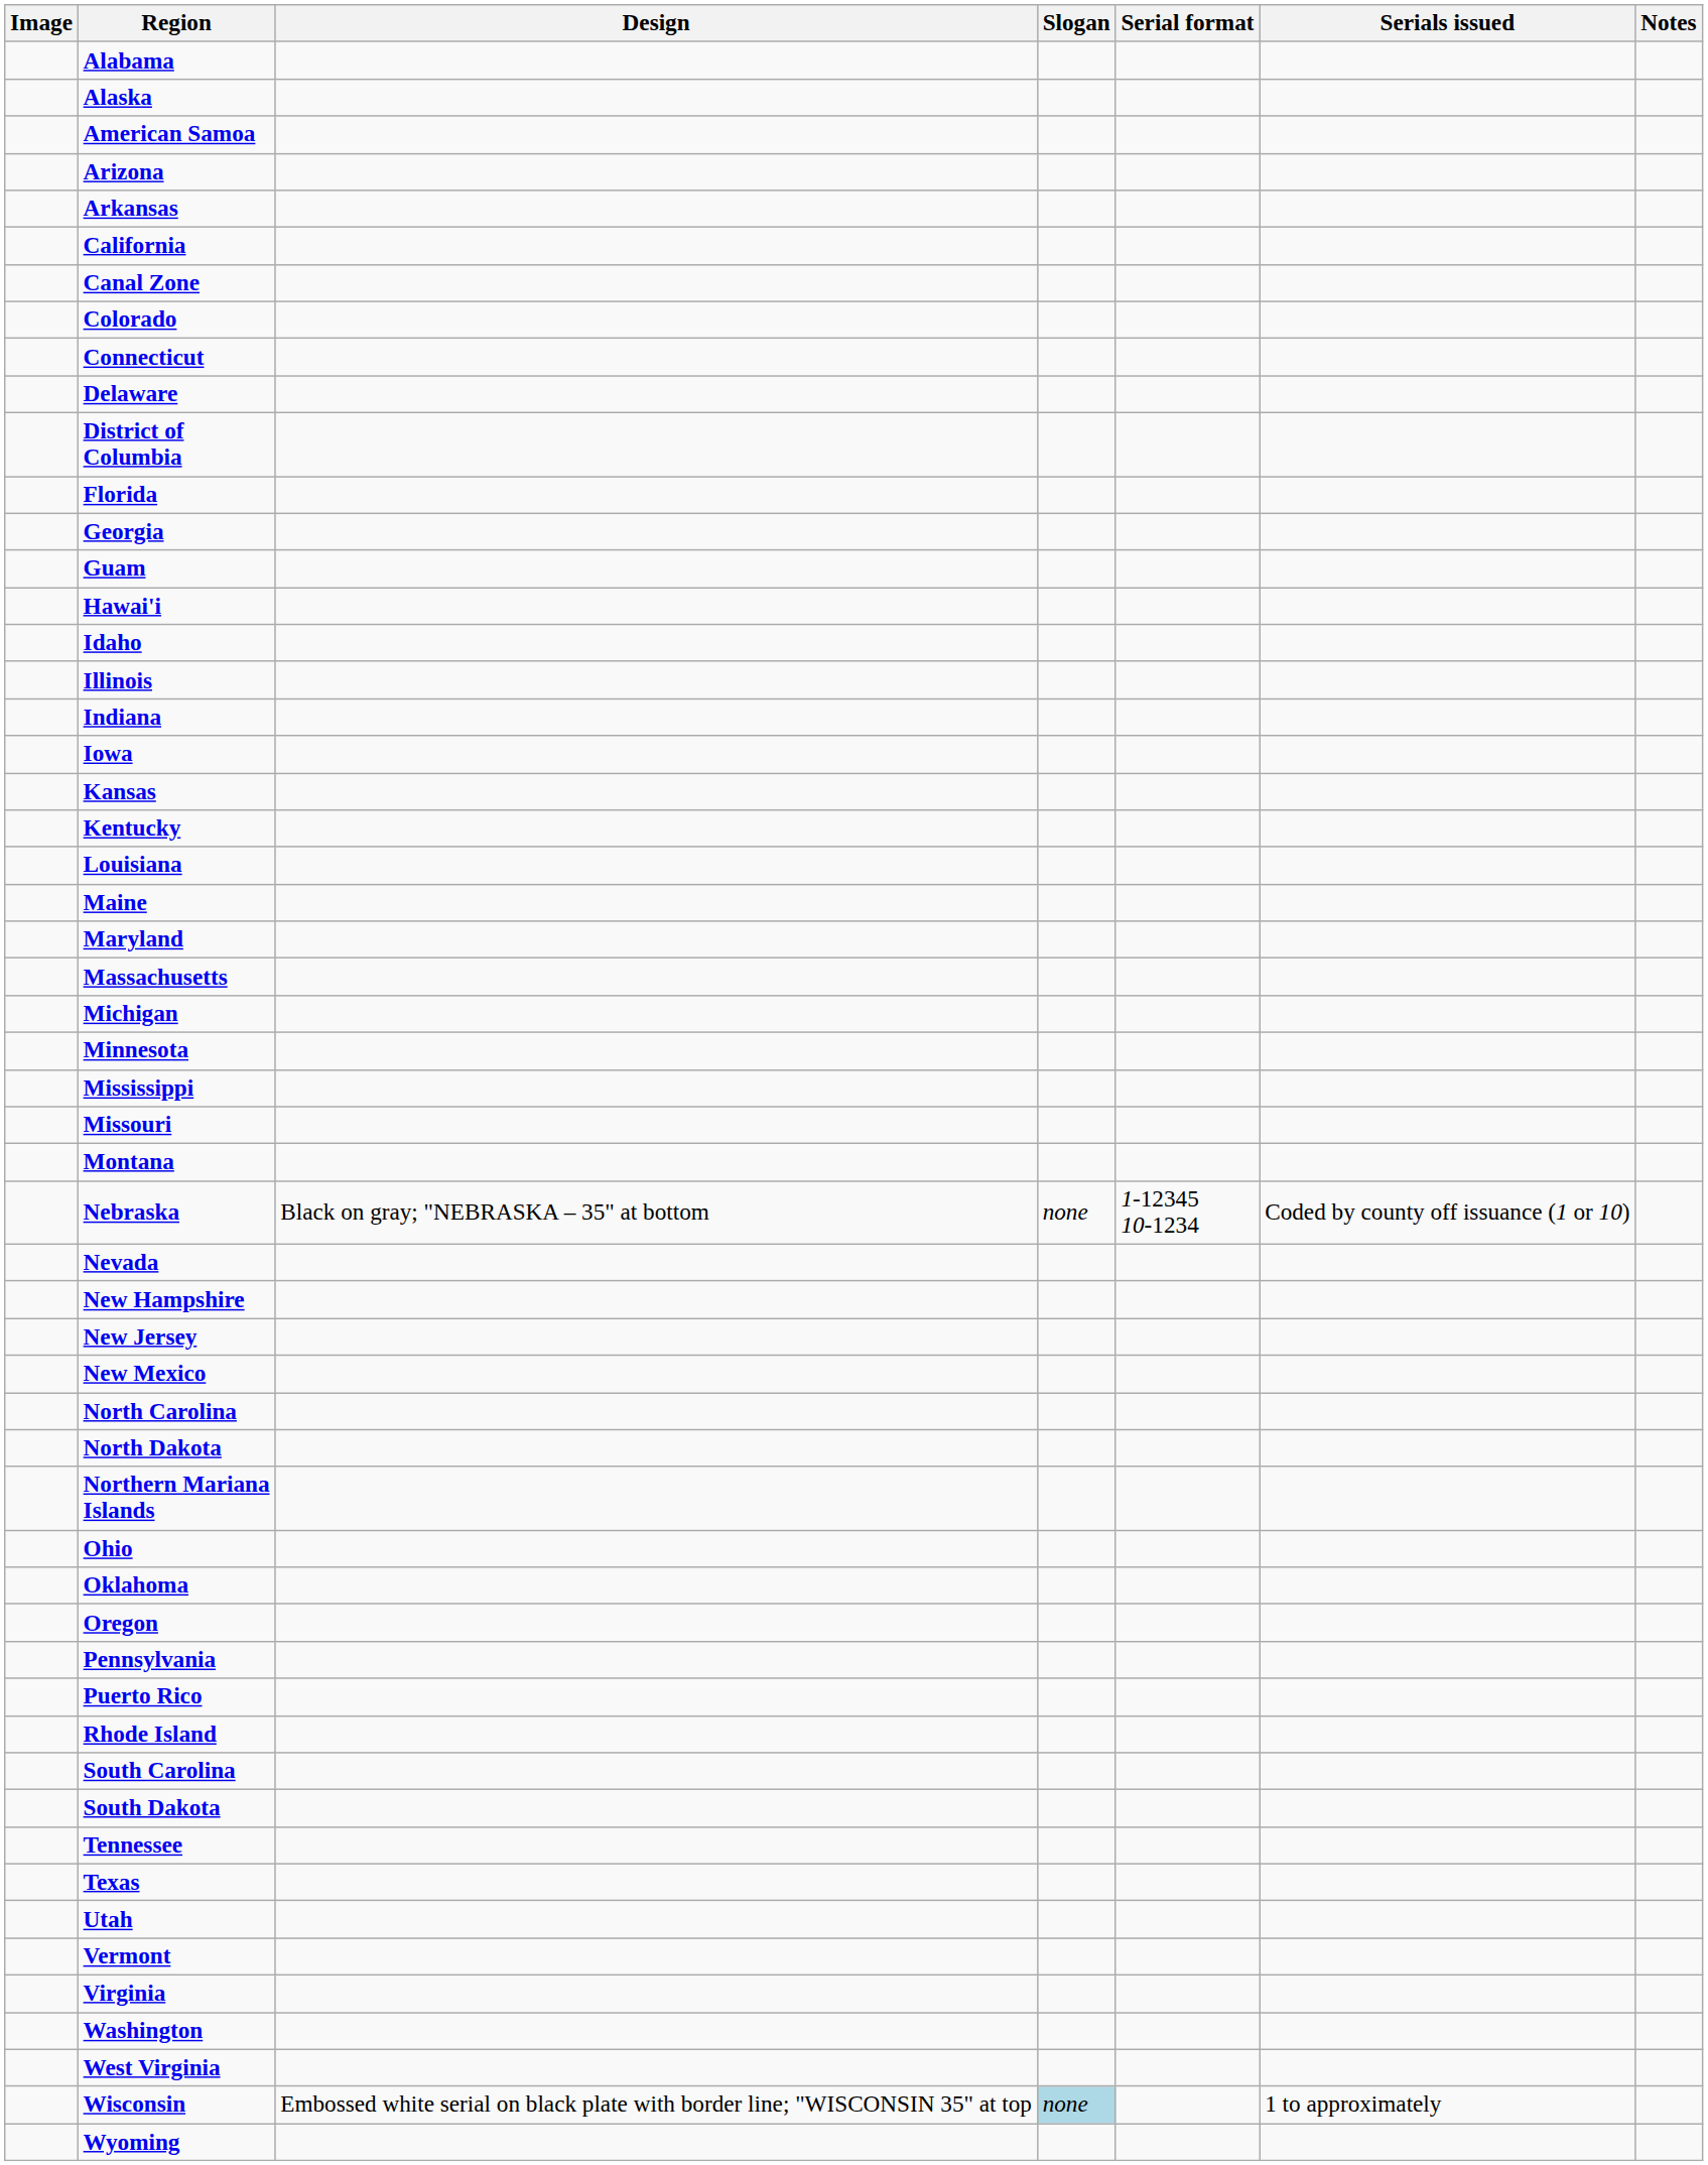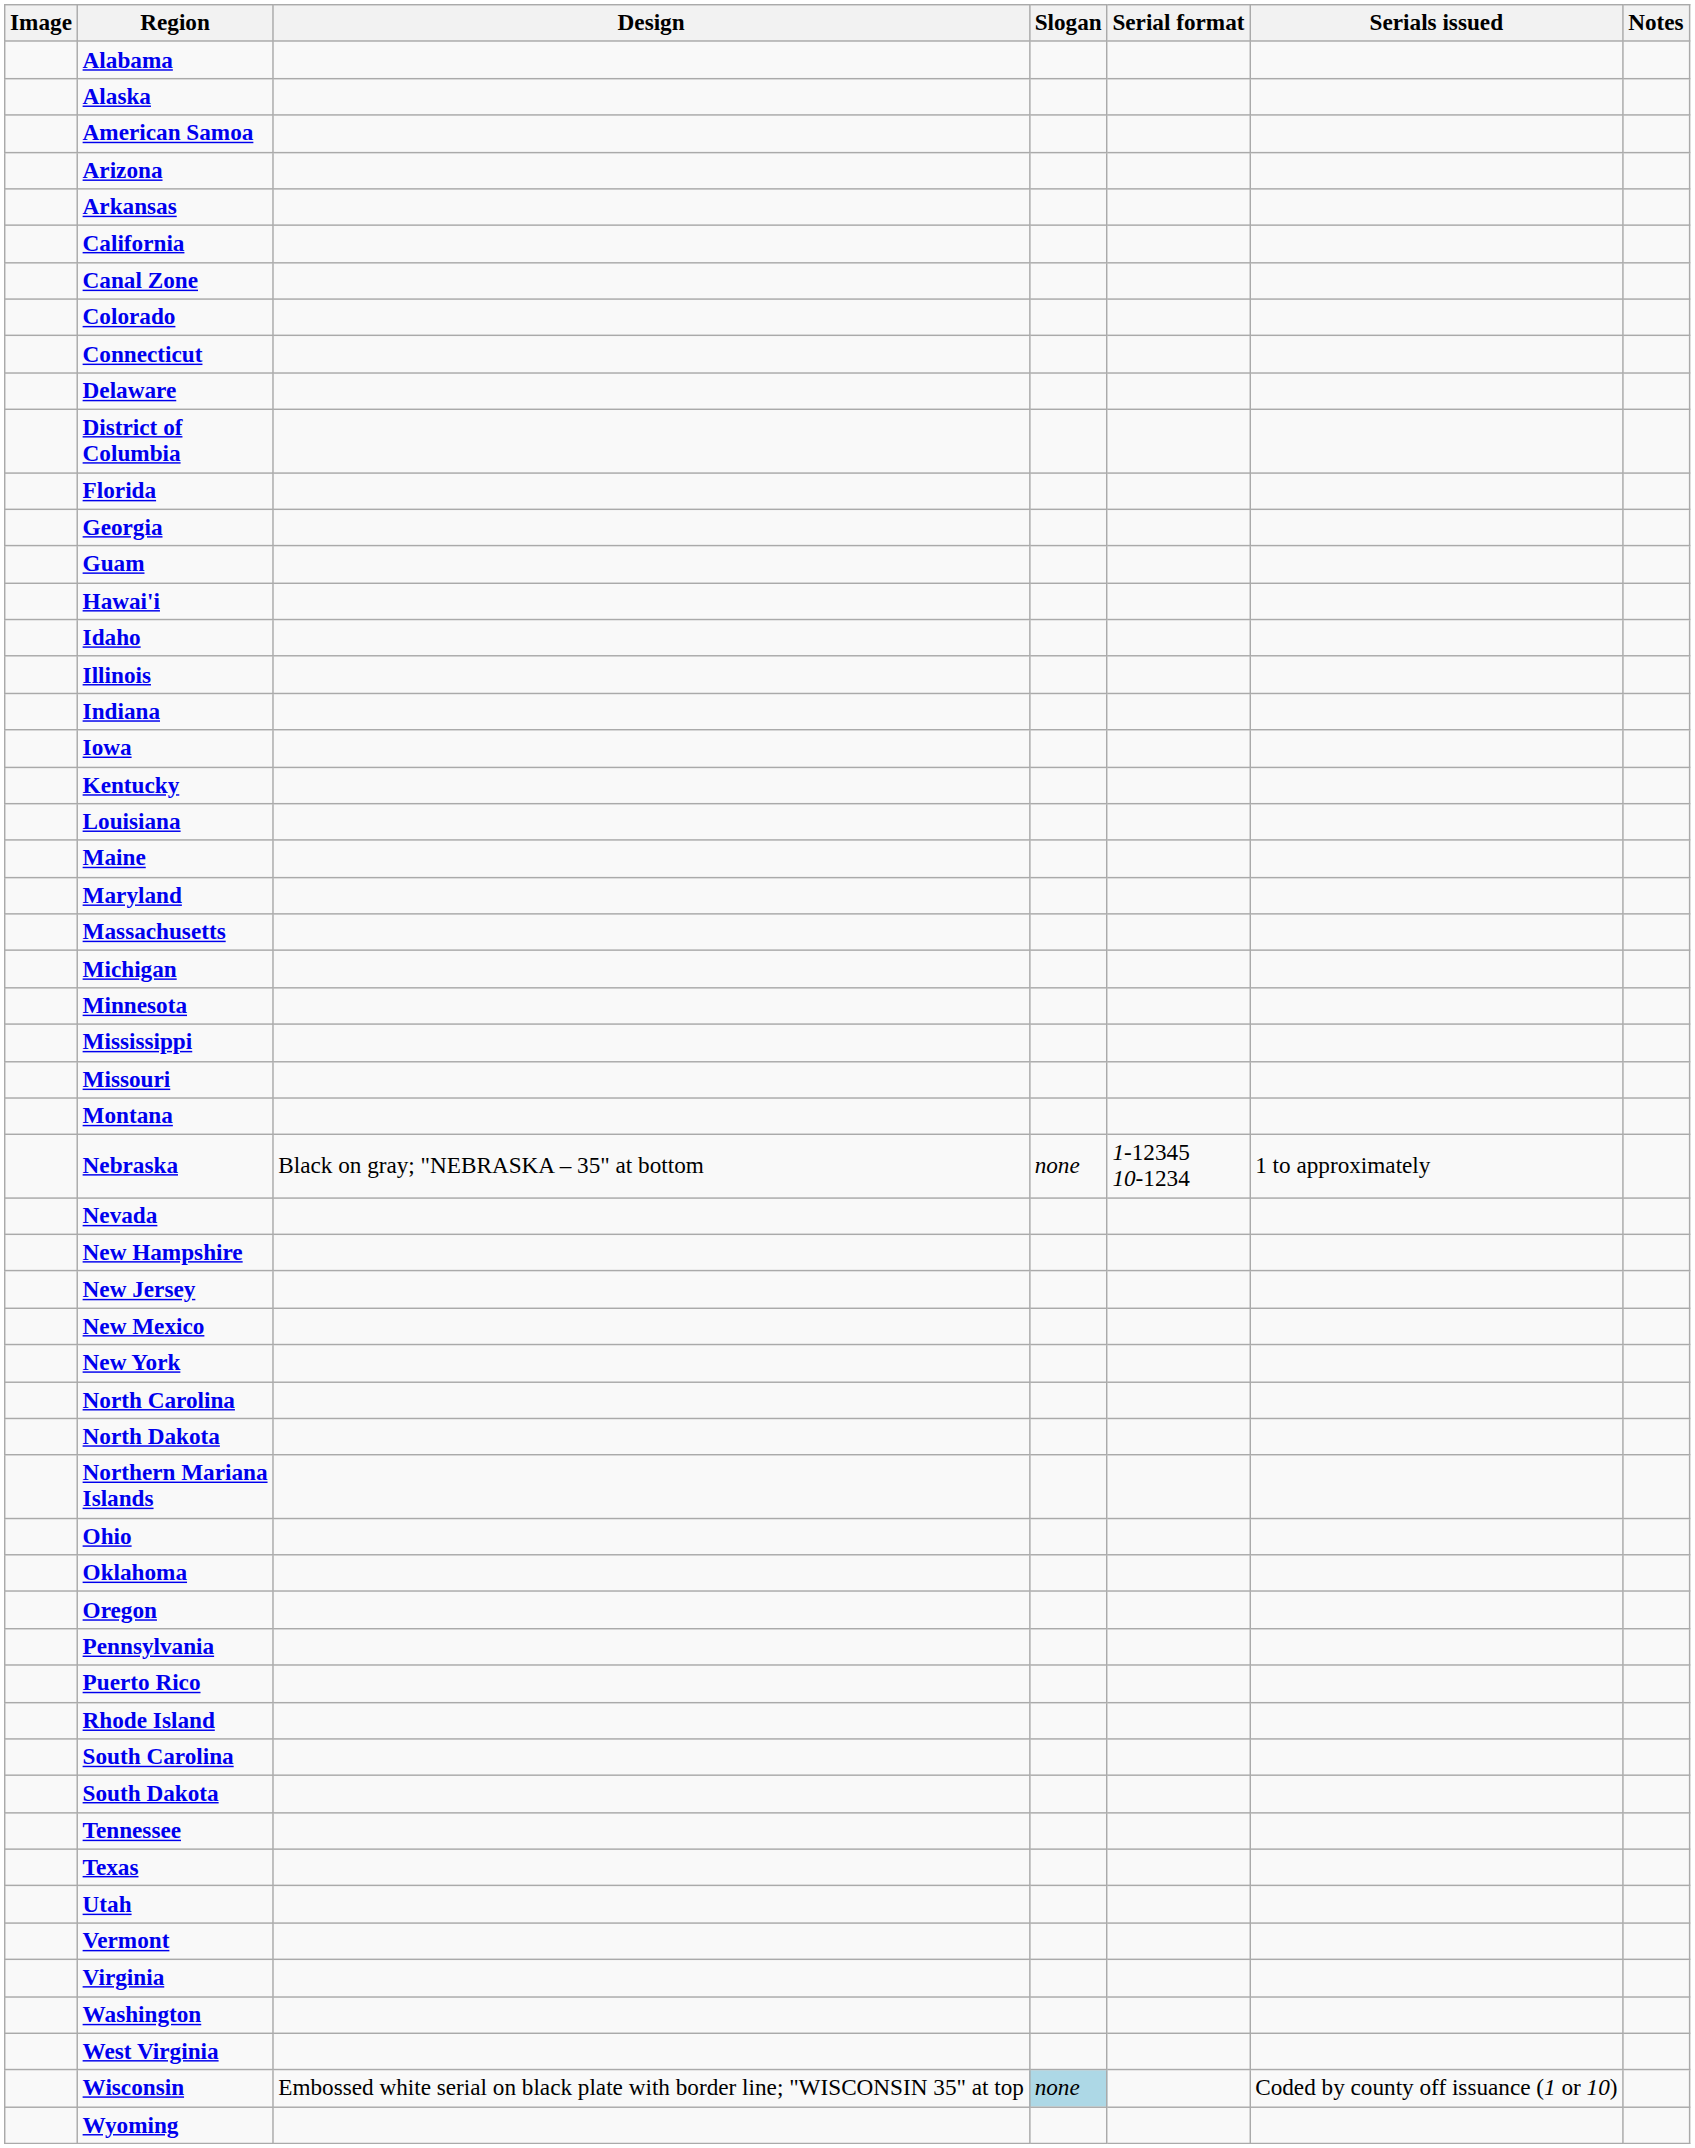- row: Kansas
Nebraska | Serials issued: Coded by county off issuance (1 or 10) -> 1 to approximately
+ row: New York
Wisconsin | Serials issued: 1 to approximately -> Coded by county off issuance (1 or 10)
